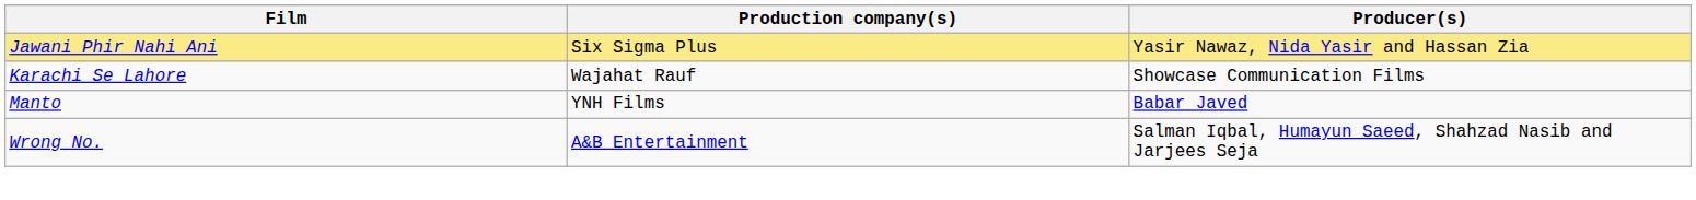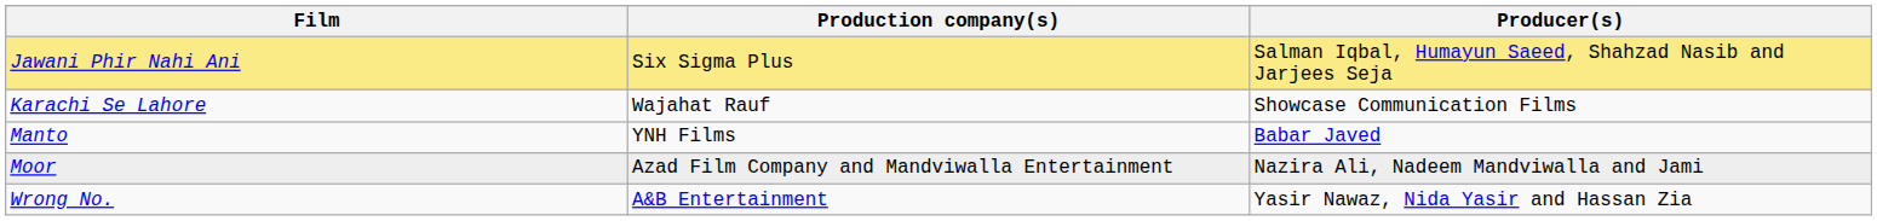Jawani Phir Nahi Ani | Producer(s): Yasir Nawaz, Nida Yasir and Hassan Zia -> Salman Iqbal, Humayun Saeed, Shahzad Nasib and Jarjees Seja
+ row: Moor | Azad Film Company and Mandviwalla Entertainment | Nazira Ali, Nadeem Mandviwalla and Jami
Wrong No. | Producer(s): Salman Iqbal, Humayun Saeed, Shahzad Nasib and Jarjees Seja -> Yasir Nawaz, Nida Yasir and Hassan Zia
